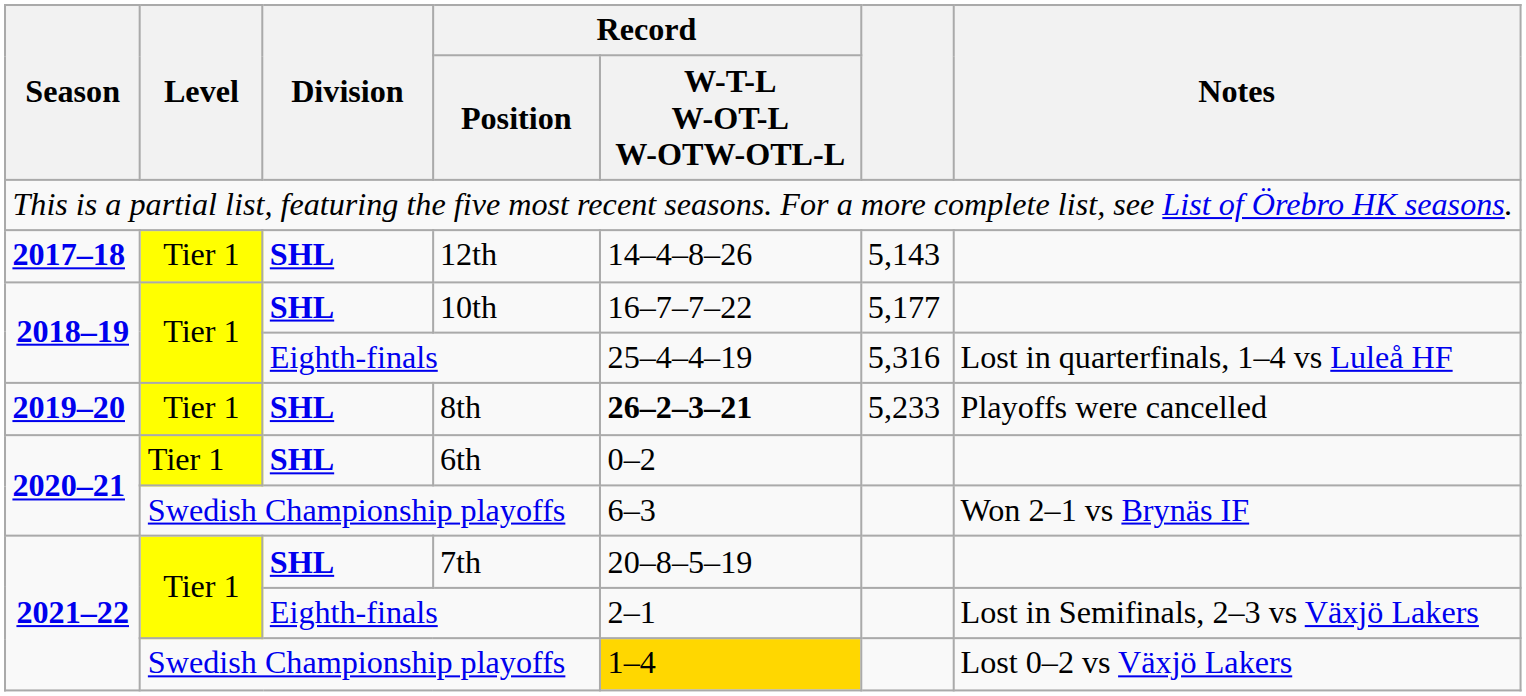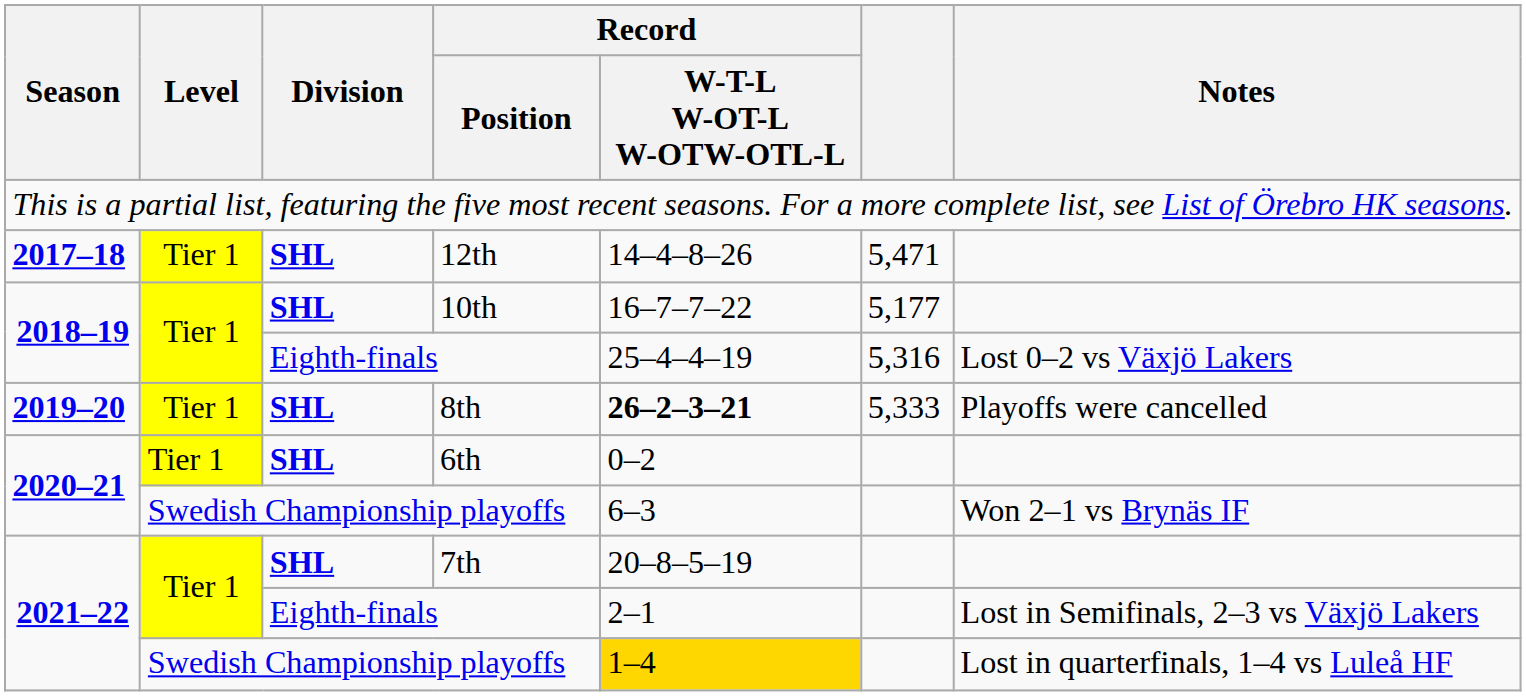12th | column 6: 5,143 -> 5,471
2018–19 / Eighth-finals | Notes: Lost in quarterfinals, 1–4 vs Luleå HF -> Lost 0–2 vs Växjö Lakers
8th | column 6: 5,233 -> 5,333
2021–22 / Swedish Championship playoffs | Notes: Lost 0–2 vs Växjö Lakers -> Lost in quarterfinals, 1–4 vs Luleå HF
